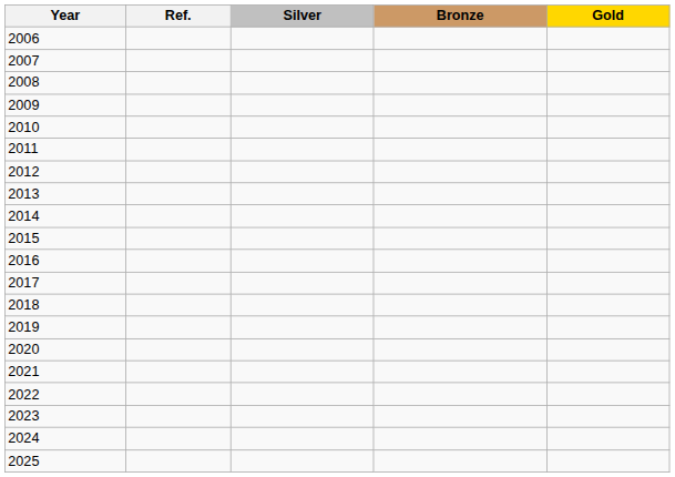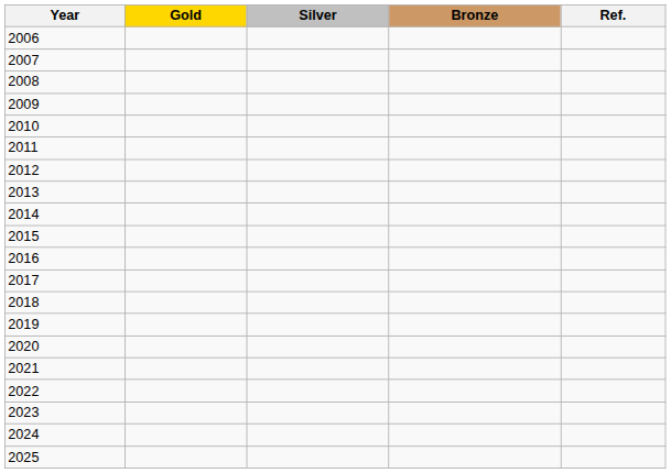columns swapped: Gold <-> Ref.
